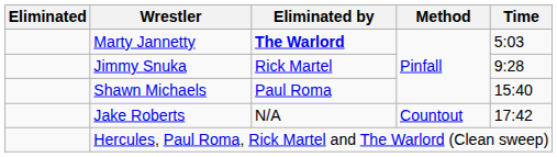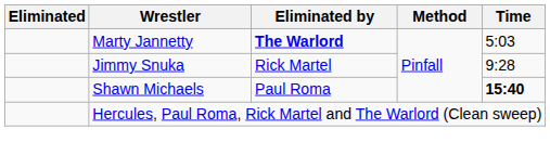Shawn Michaels | Time: normal -> bold
- row: Jake Roberts | N/A | Countout | 17:42
